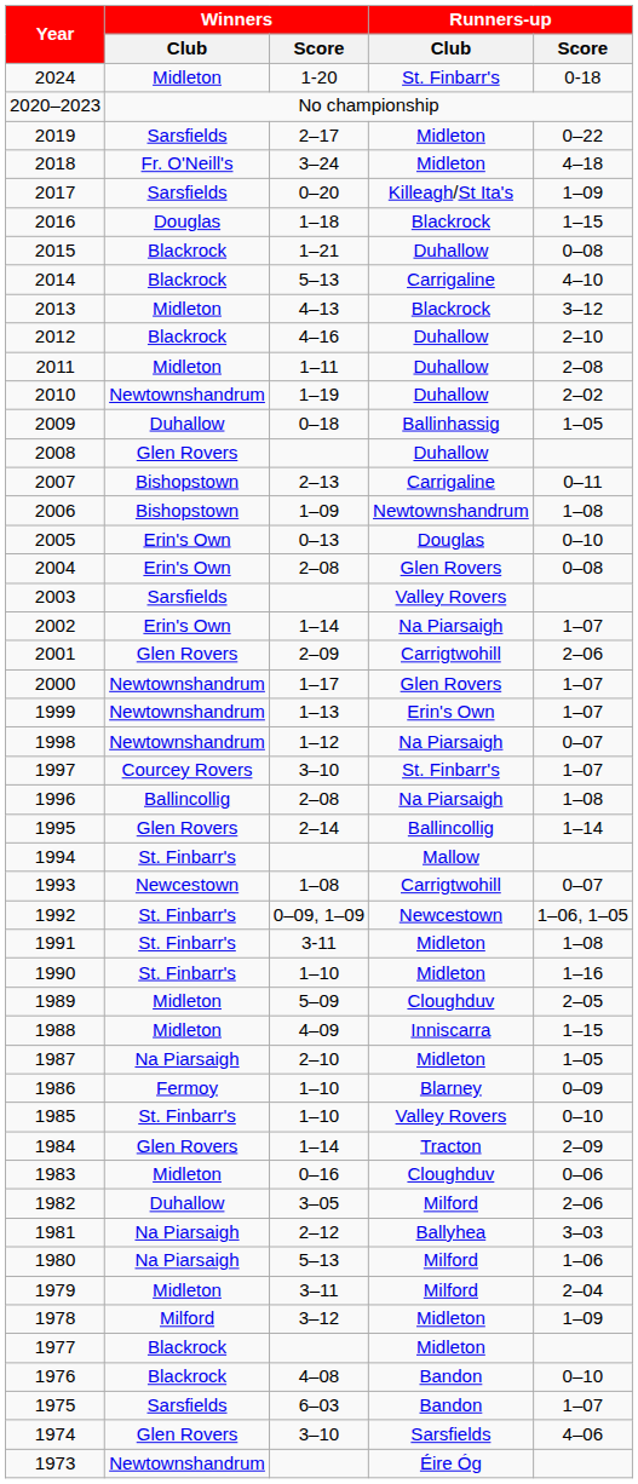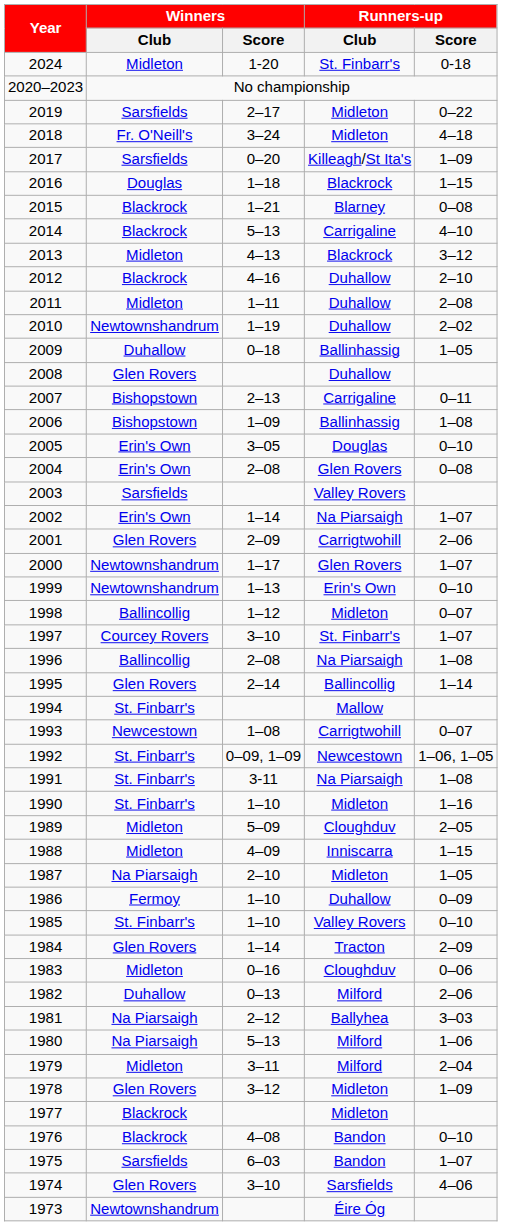2015 | Runners-up / Club: Duhallow -> Blarney
2006 | Runners-up / Club: Newtownshandrum -> Ballinhassig
2005 | Winners / Score: 0–13 -> 3–05
1999 | Runners-up / Score: 1–07 -> 0–10
1998 | Winners / Club: Newtownshandrum -> Ballincollig
1998 | Runners-up / Club: Na Piarsaigh -> Midleton
1991 | Runners-up / Club: Midleton -> Na Piarsaigh
1986 | Runners-up / Club: Blarney -> Duhallow
1982 | Winners / Score: 3–05 -> 0–13
1978 | Winners / Club: Milford -> Glen Rovers
